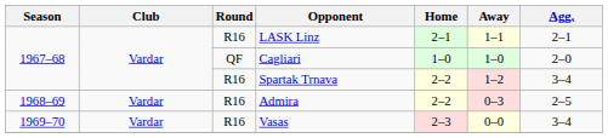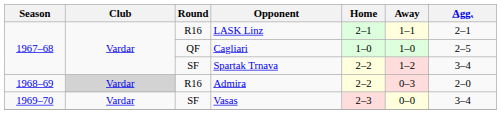Cagliari | Agg.: 2–0 -> 2–5
Spartak Trnava | Round: R16 -> SF
Admira | Club: no background -> lightgrey background
Admira | Agg.: 2–5 -> 2–0
Vasas | Round: R16 -> SF
